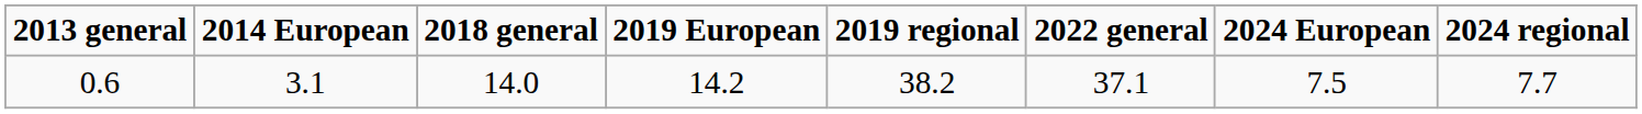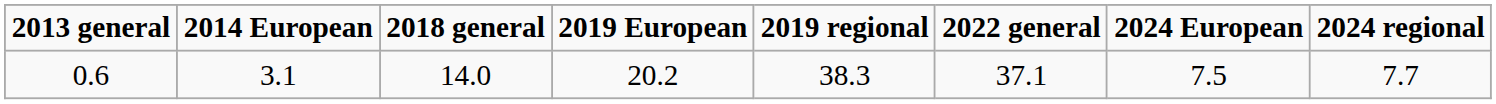0.6 | 2019 European: 14.2 -> 20.2
0.6 | 2019 regional: 38.2 -> 38.3
